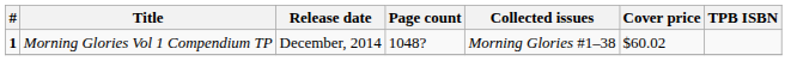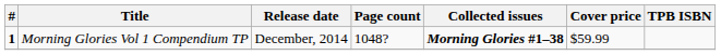Morning Glories Vol 1 Compendium TP | Collected issues: normal -> bold
Morning Glories Vol 1 Compendium TP | Cover price: $60.02 -> $59.99
